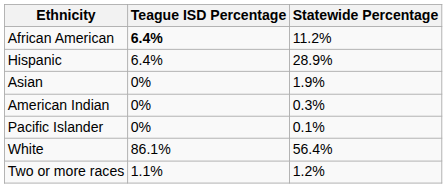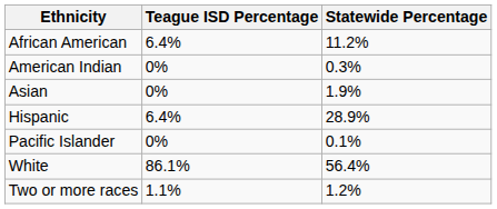African American | Teague ISD Percentage: bold -> normal
rows swapped: American Indian <-> Hispanic
